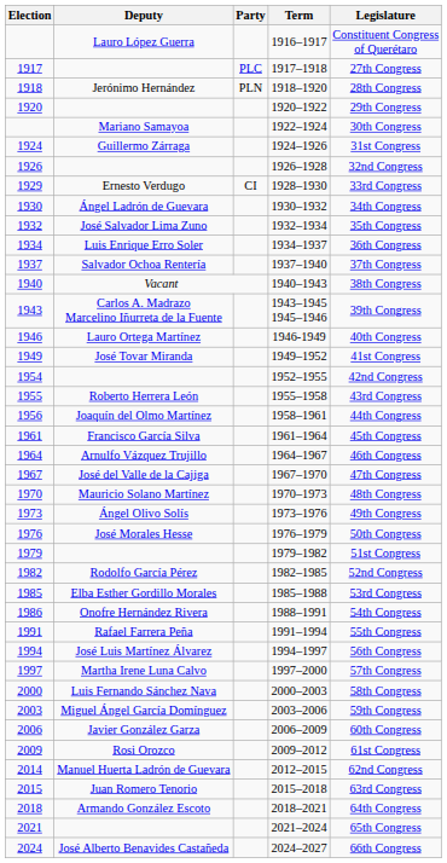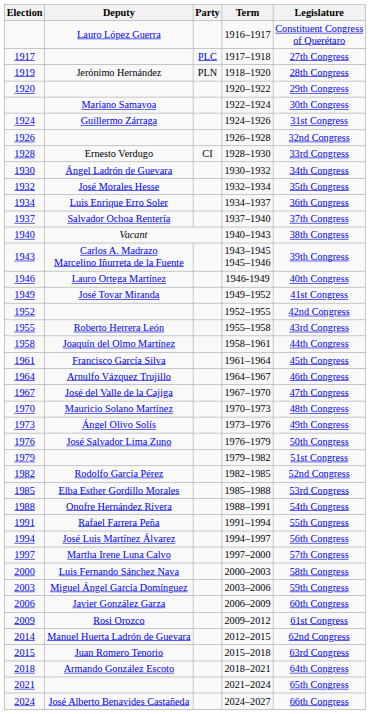1918–1920 | Election: 1918 -> 1919
1928–1930 | Election: 1929 -> 1928
1932–1934 | Deputy: José Salvador Lima Zuno -> José Morales Hesse
1952–1955 | Election: 1954 -> 1952
1958–1961 | Election: 1956 -> 1958
1976–1979 | Deputy: José Morales Hesse -> José Salvador Lima Zuno
1988–1991 | Election: 1986 -> 1988
